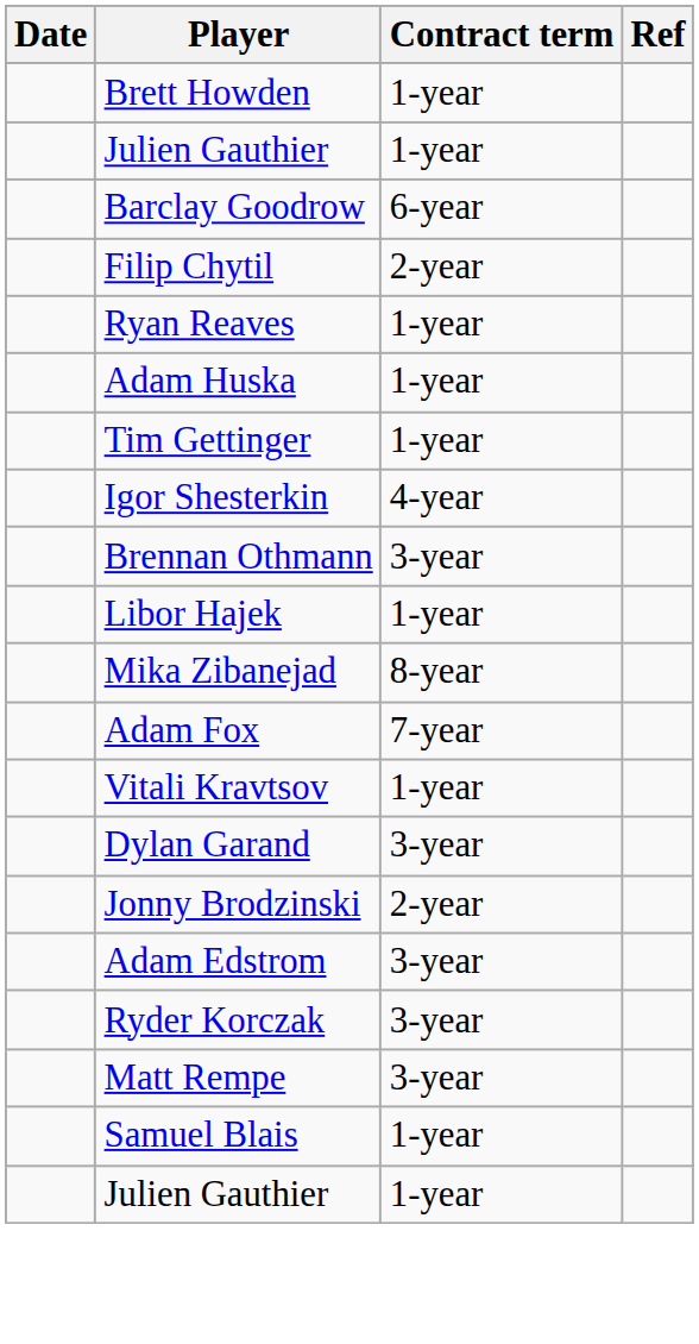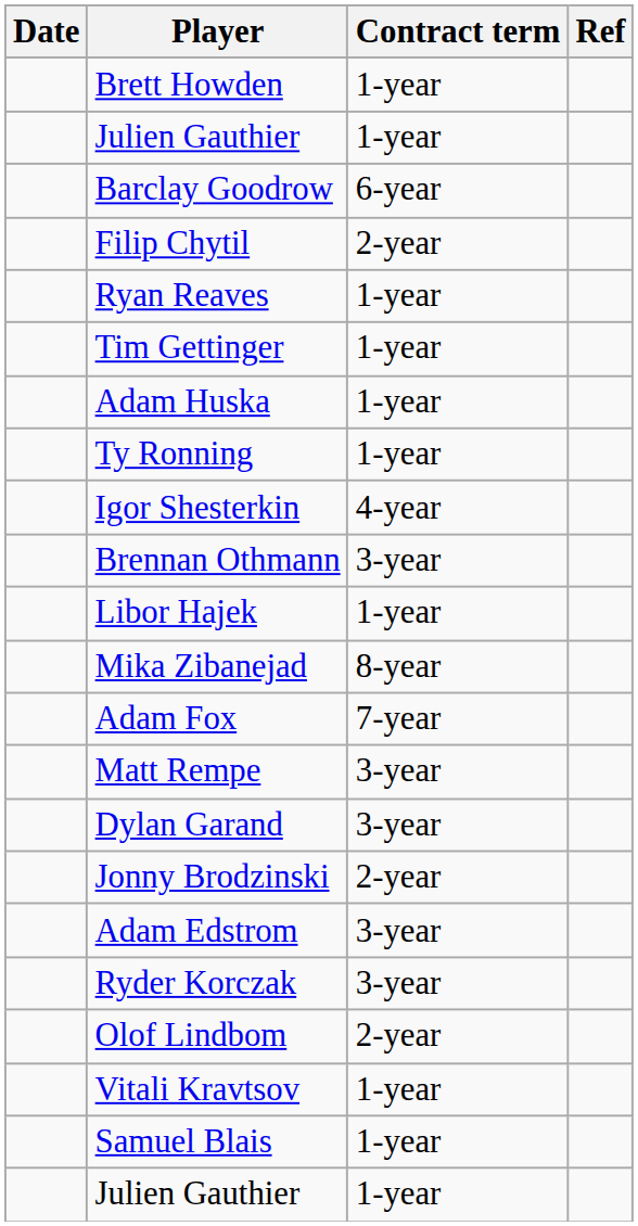rows swapped: Tim Gettinger <-> Adam Huska
+ row: Ty Ronning | 1-year
rows swapped: Matt Rempe <-> Vitali Kravtsov
+ row: Olof Lindbom | 2-year
